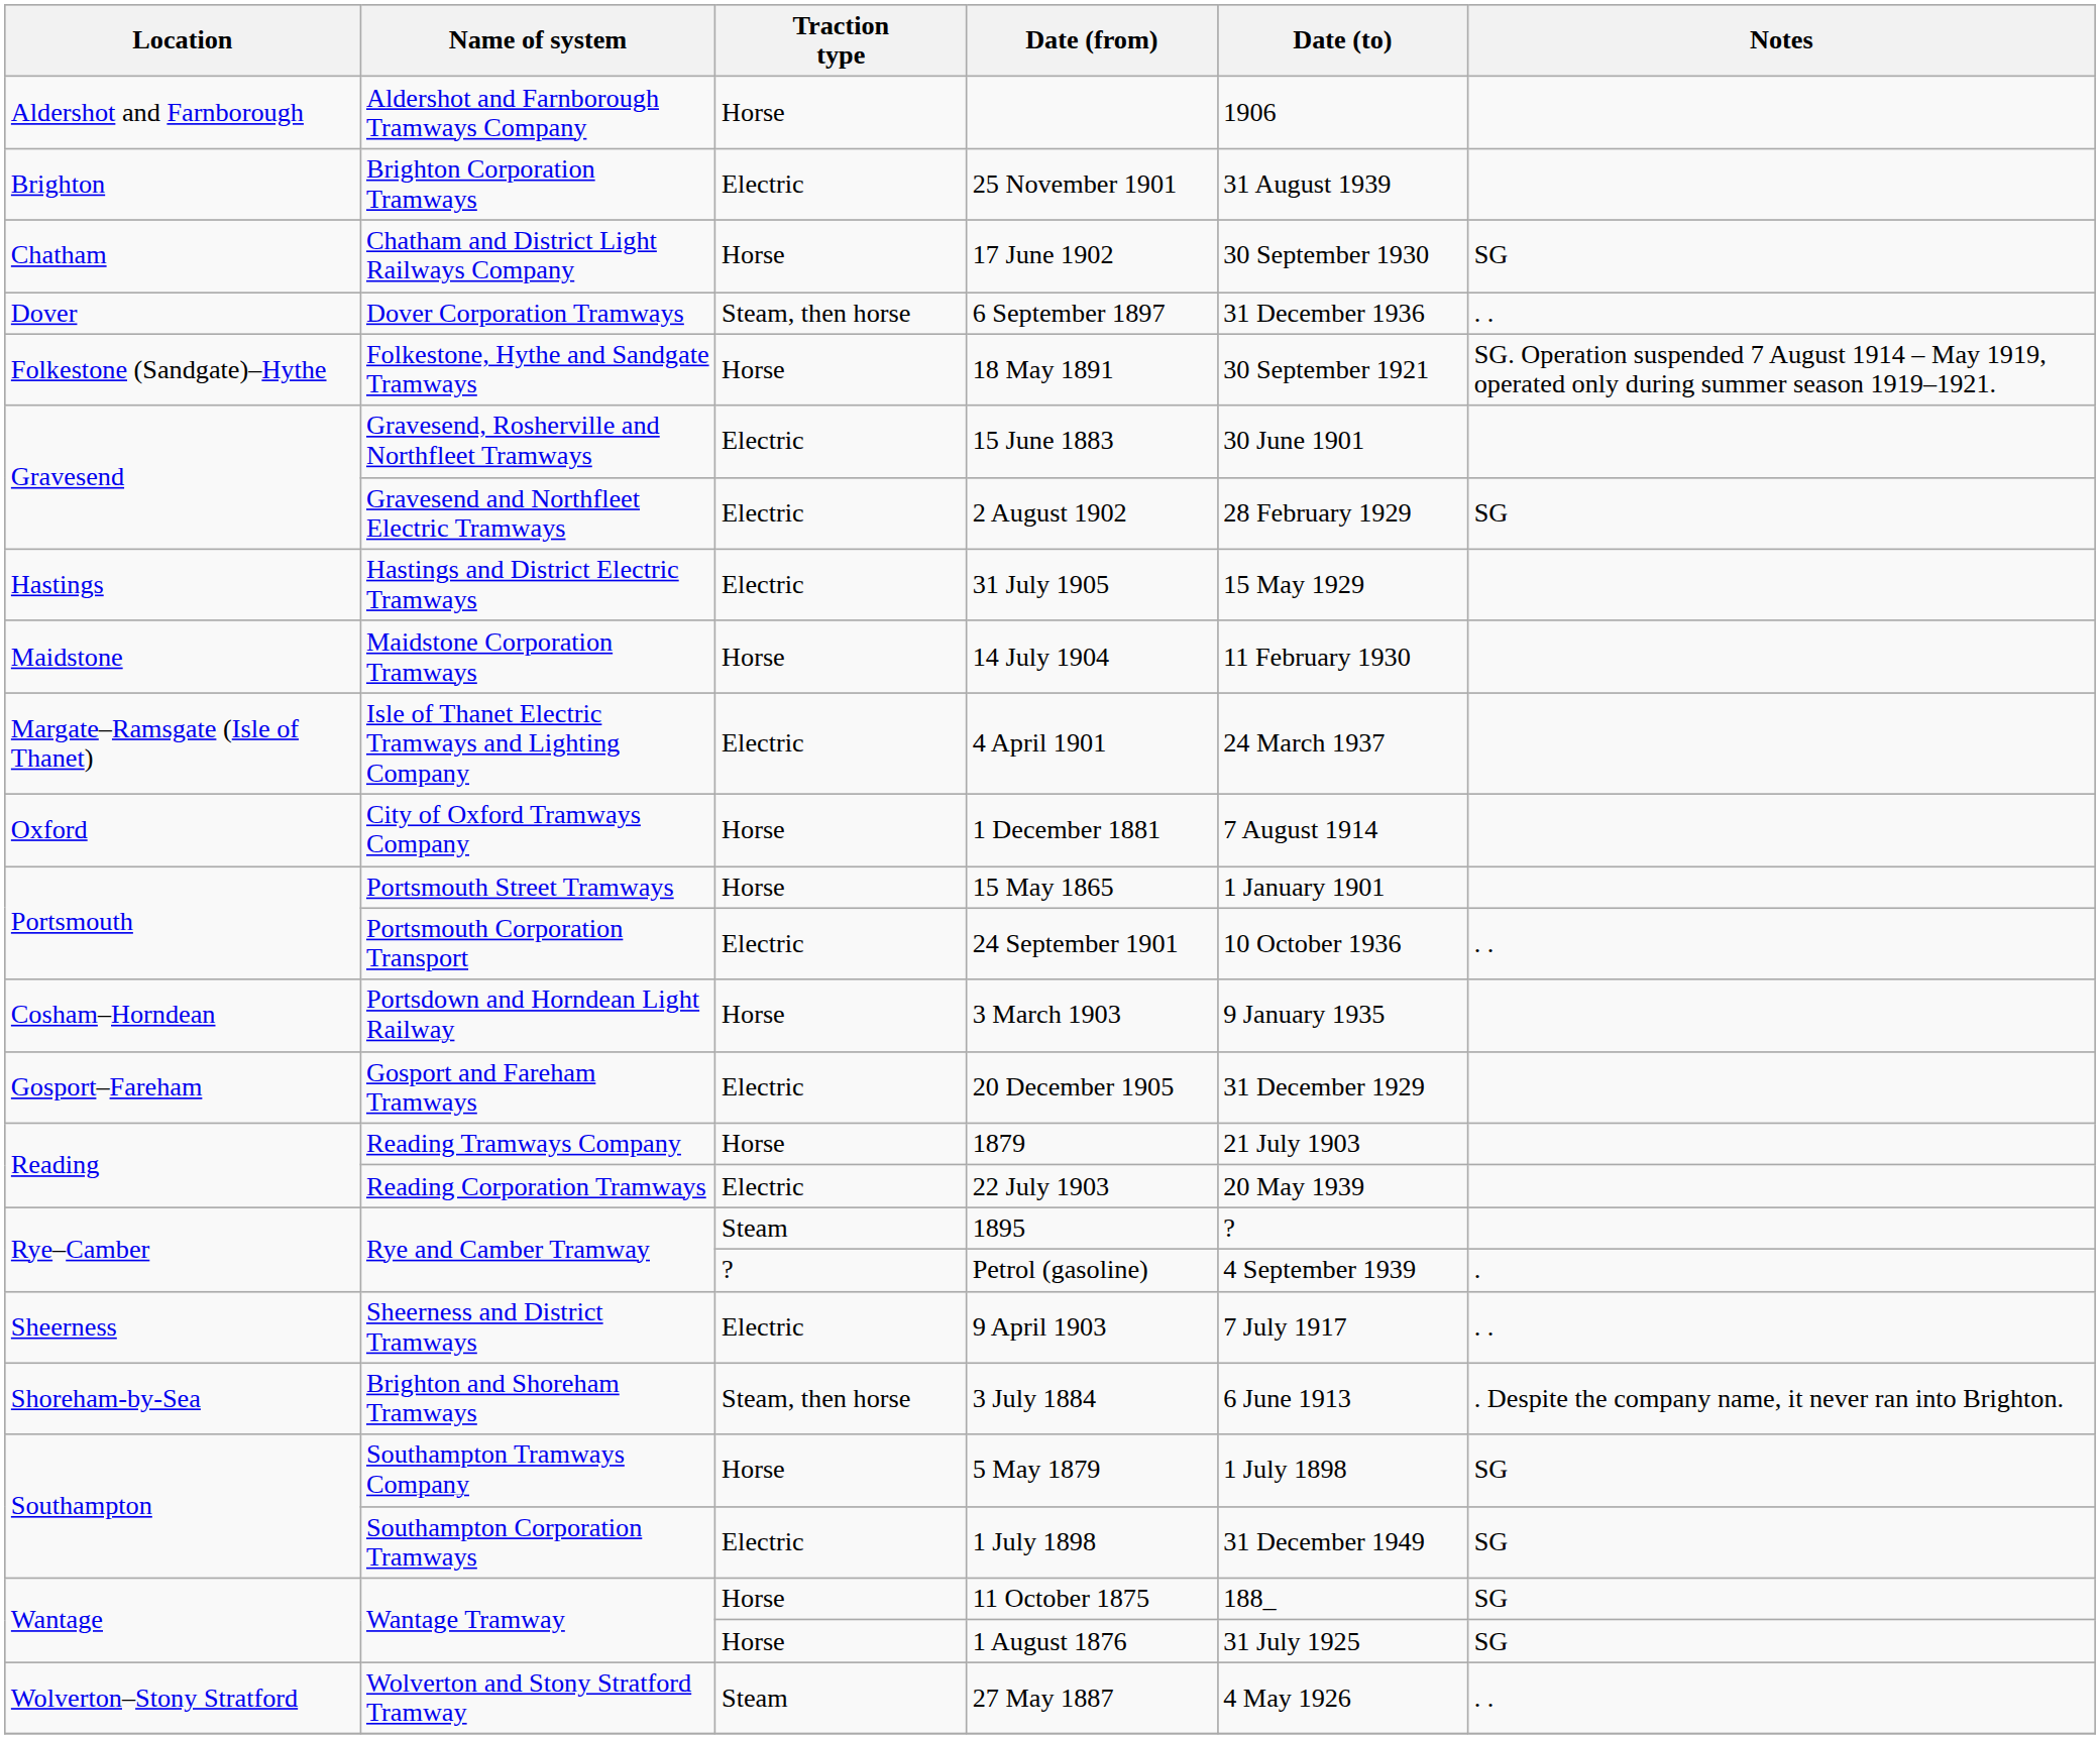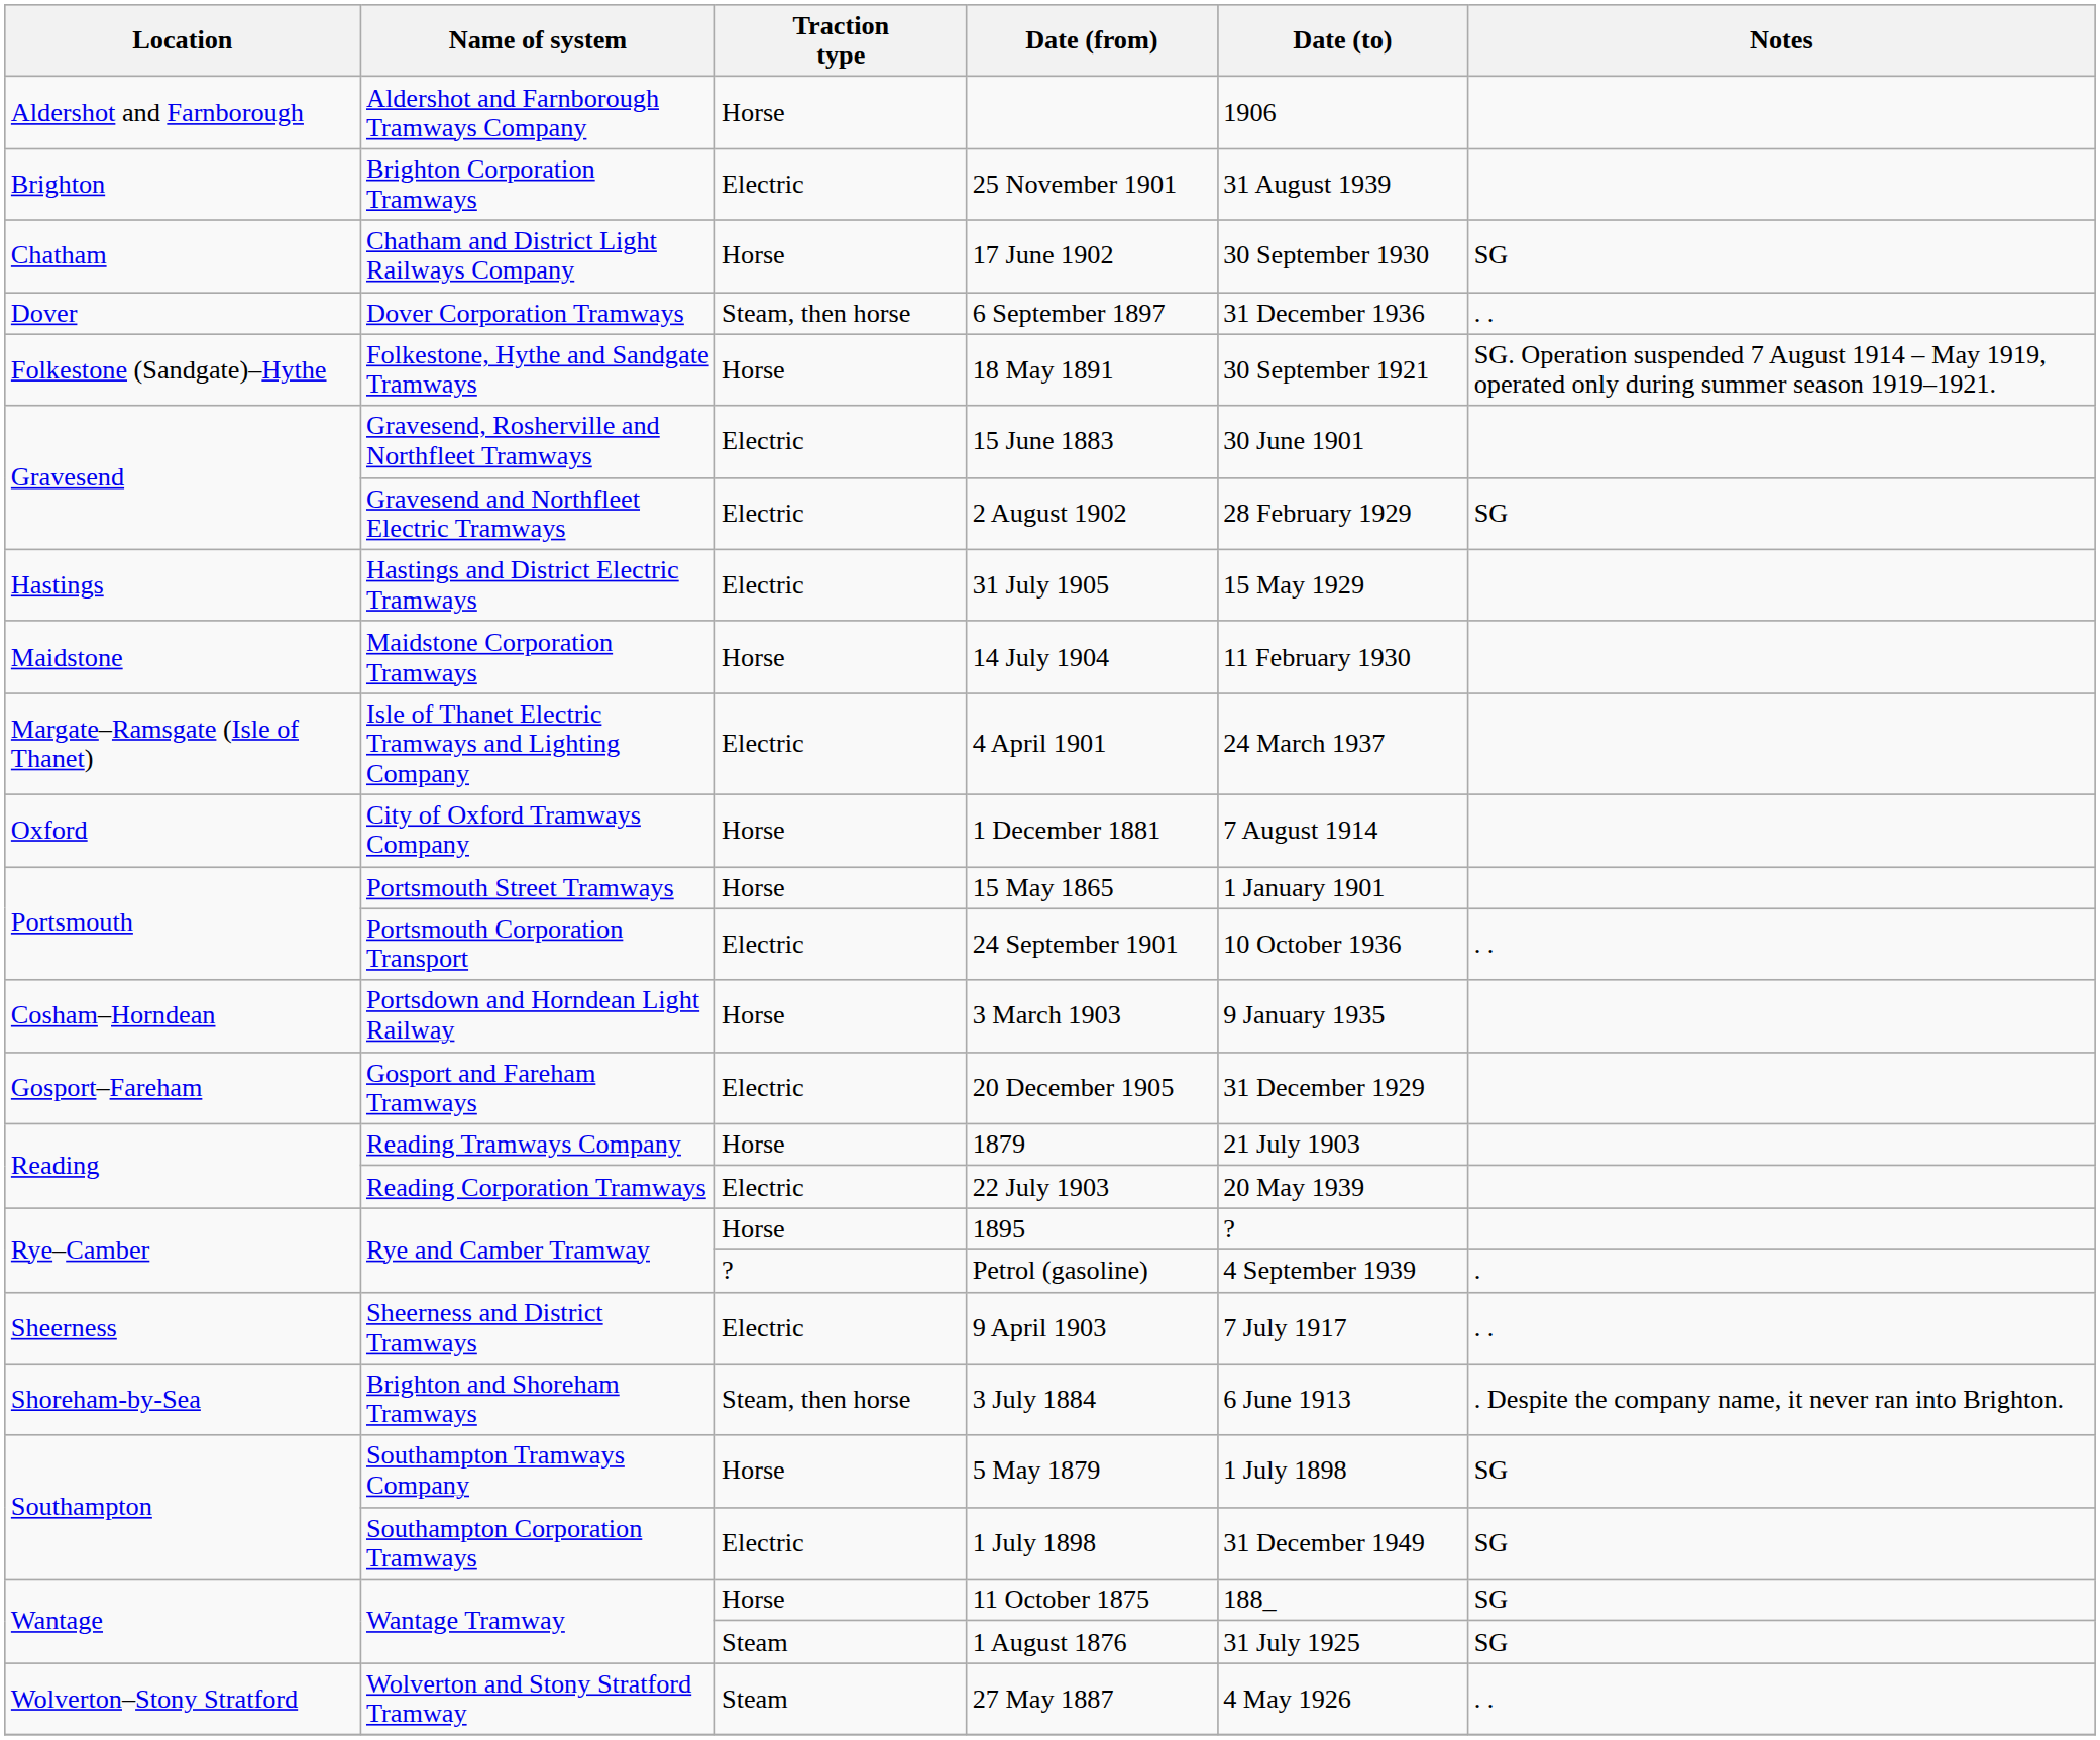1895 | Traction type: Steam -> Horse
1 August 1876 | Traction type: Horse -> Steam
